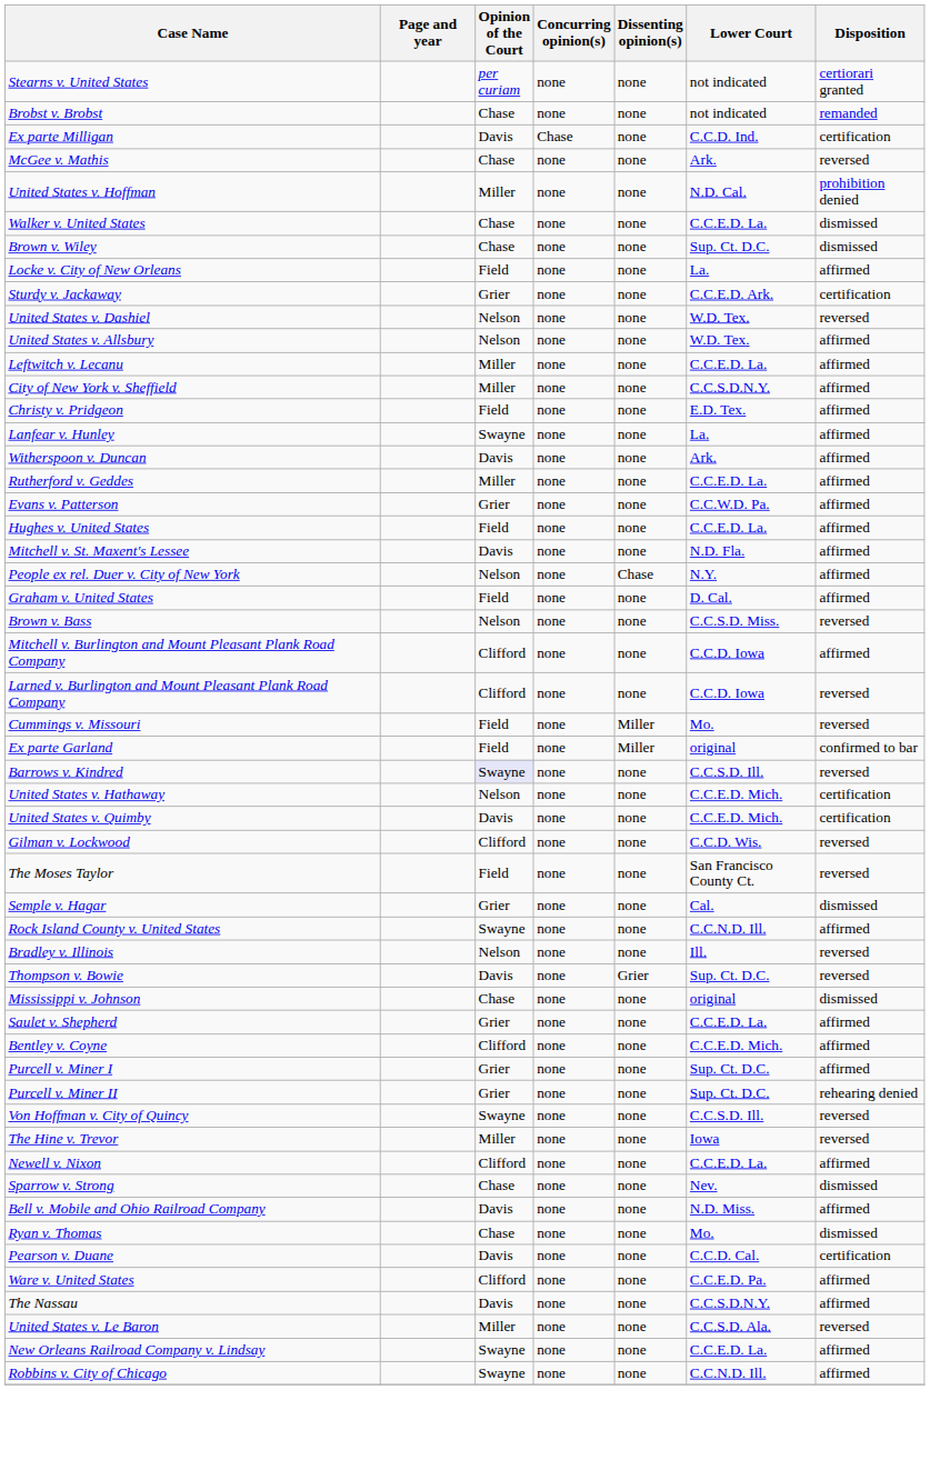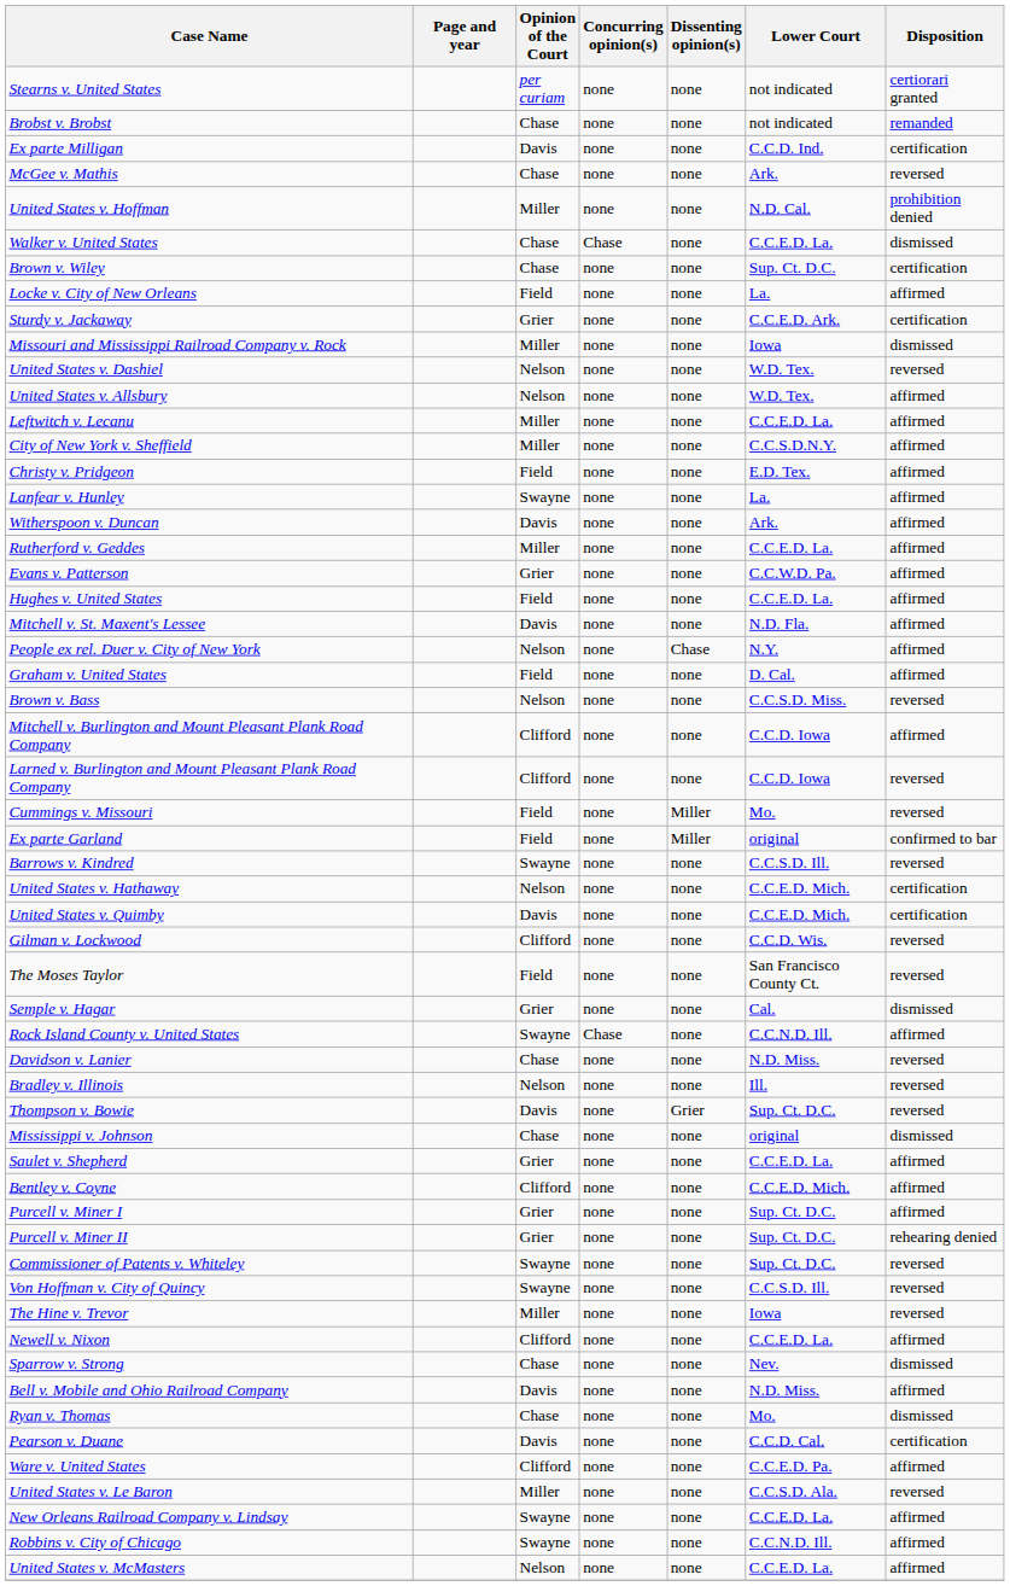Ex parte Milligan | Concurring opinion(s): Chase -> none
Walker v. United States | Concurring opinion(s): none -> Chase
Brown v. Wiley | Disposition: dismissed -> certification
+ row: Missouri and Mississippi Railroad Company v. Rock | Miller | none | none | Iowa | dismissed
Barrows v. Kindred | Opinion of the Court: lavender background -> no background
Rock Island County v. United States | Concurring opinion(s): none -> Chase
+ row: Davidson v. Lanier | Chase | none | none | N.D. Miss. | reversed
+ row: Commissioner of Patents v. Whiteley | Swayne | none | none | Sup. Ct. D.C. | reversed
- row: The Nassau | Davis | none | none | C.C.S.D.N.Y. | affirmed
+ row: United States v. McMasters | Nelson | none | none | C.C.E.D. La. | affirmed
